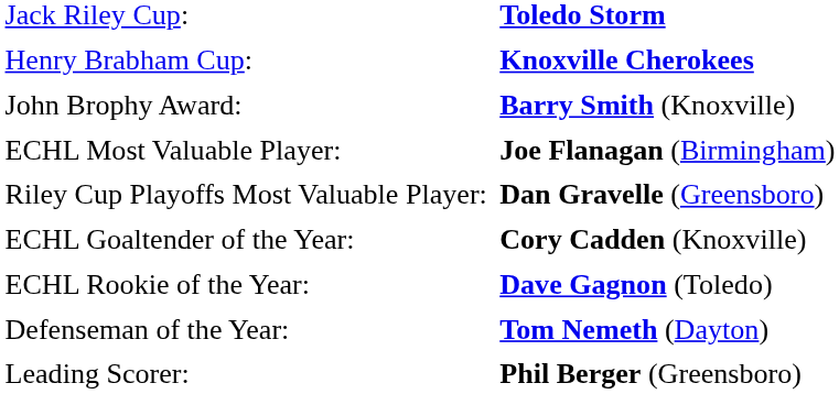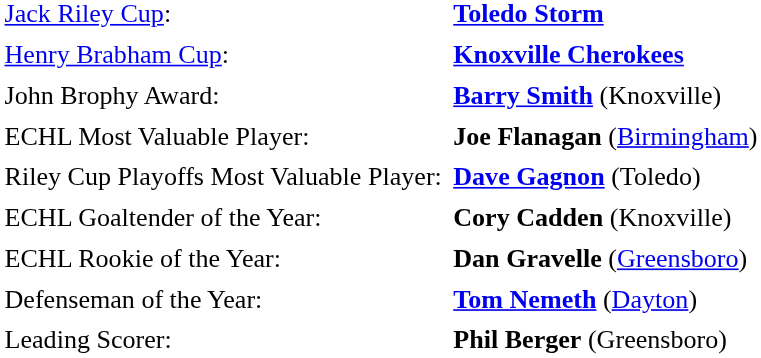Riley Cup Playoffs Most Valuable Player: | column 2: Dan Gravelle (Greensboro) -> Dave Gagnon (Toledo)
ECHL Rookie of the Year: | column 2: Dave Gagnon (Toledo) -> Dan Gravelle (Greensboro)
